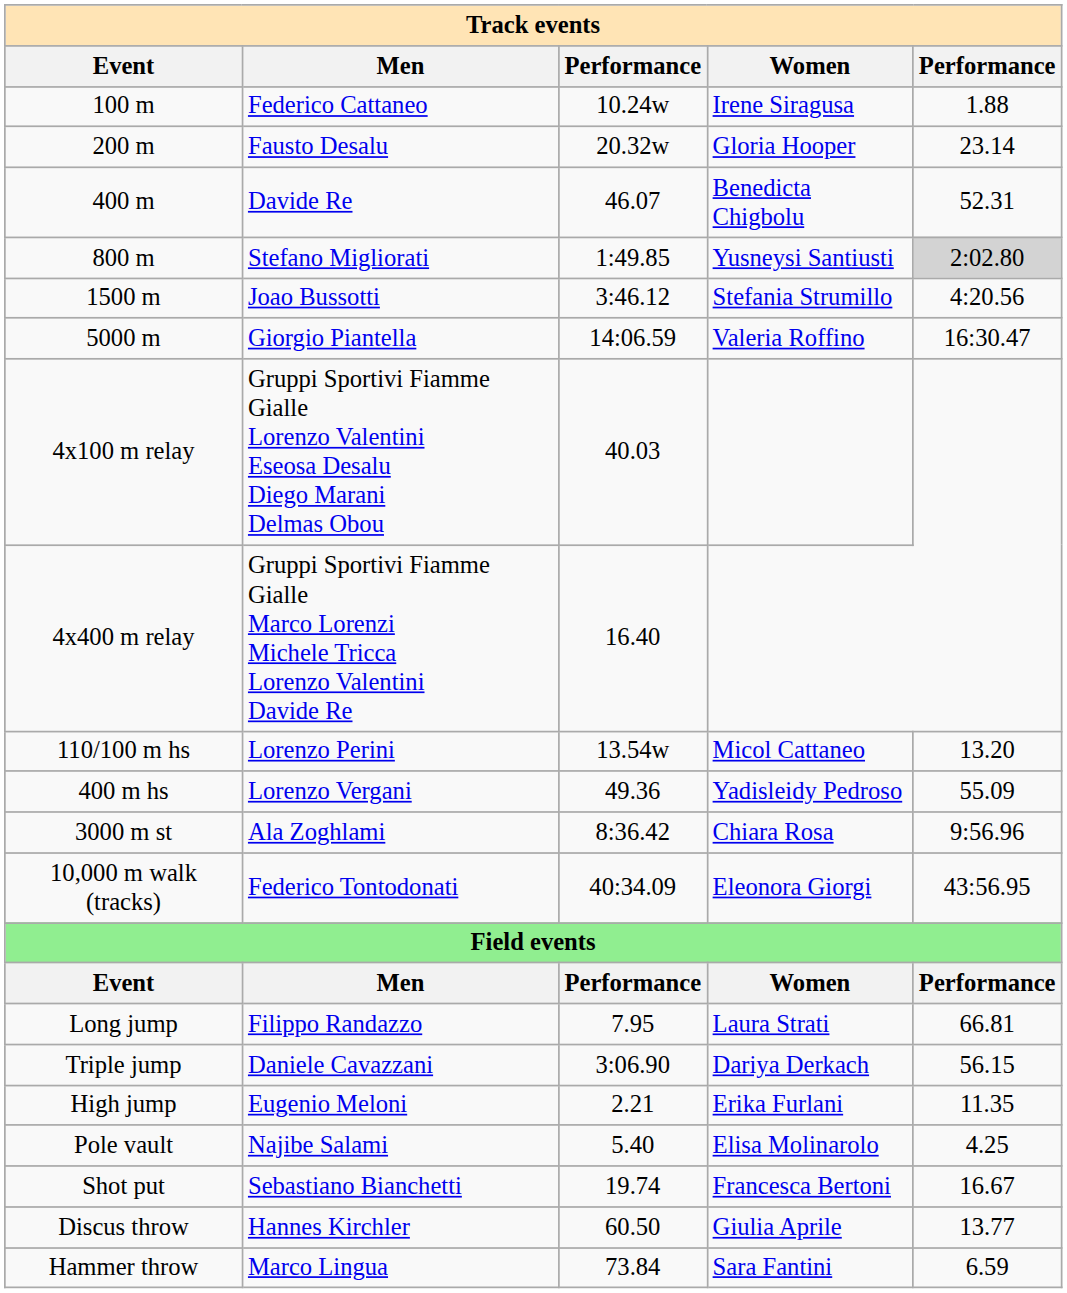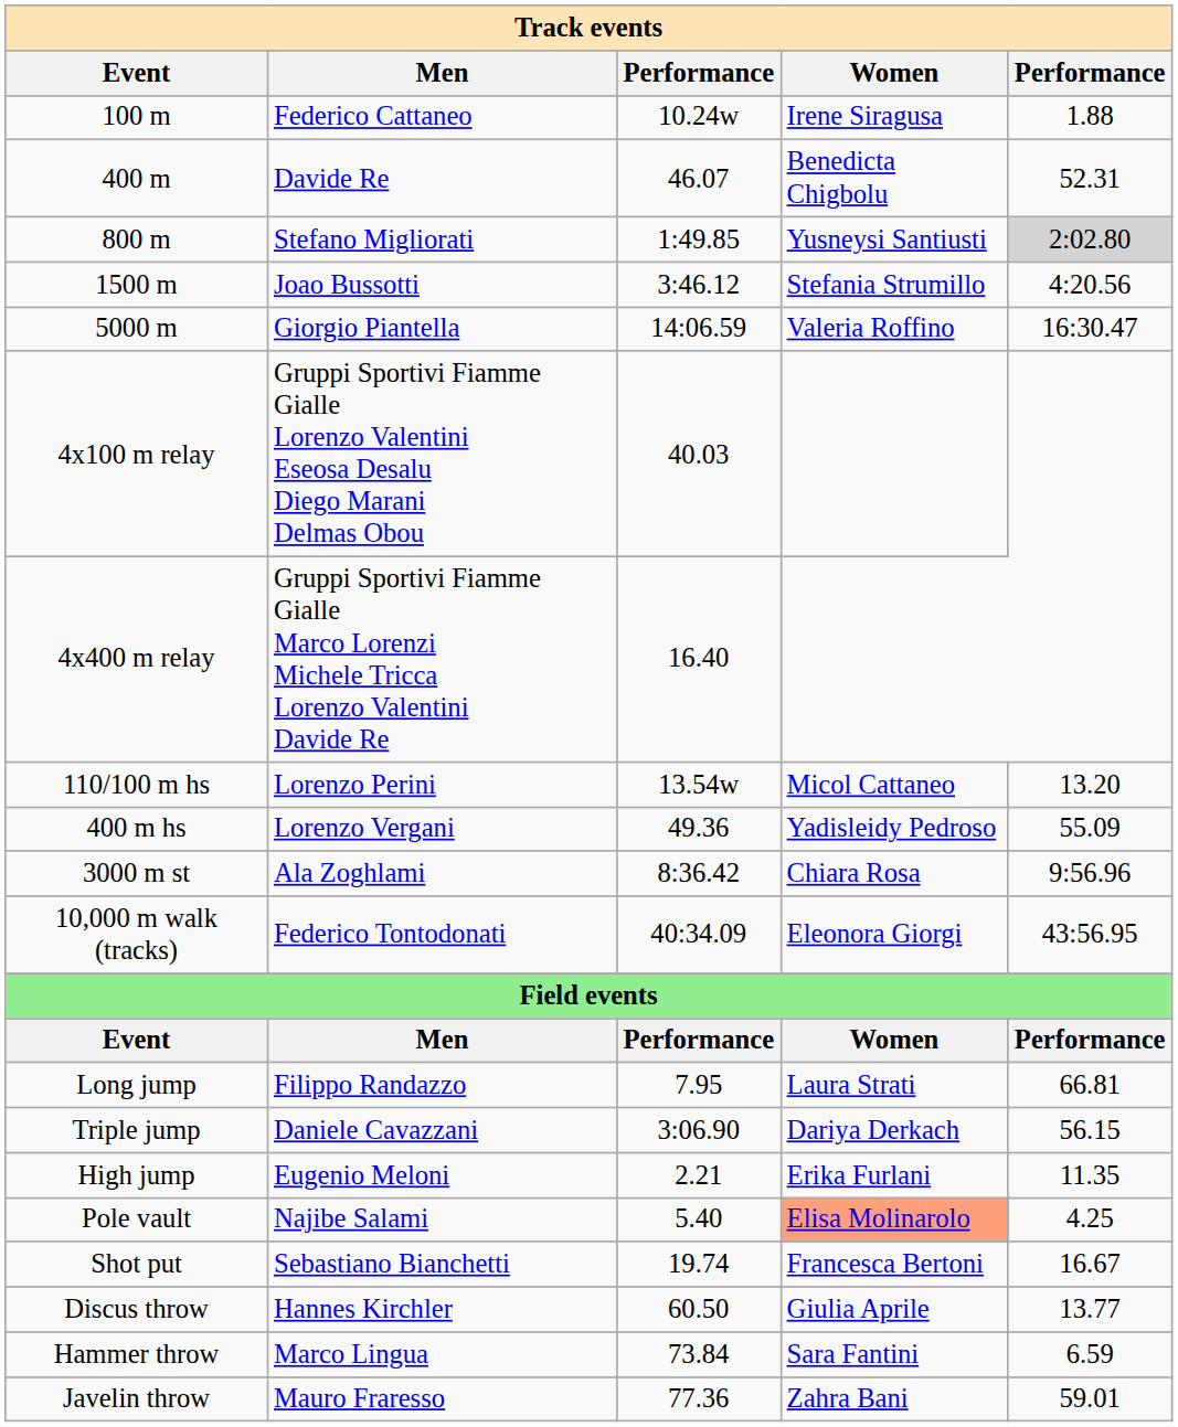- row: 200 m | Fausto Desalu | 20.32w | Gloria Hooper | 23.14
Pole vault | Women: no background -> lightsalmon background
+ row: Javelin throw | Mauro Fraresso | 77.36 | Zahra Bani | 59.01
